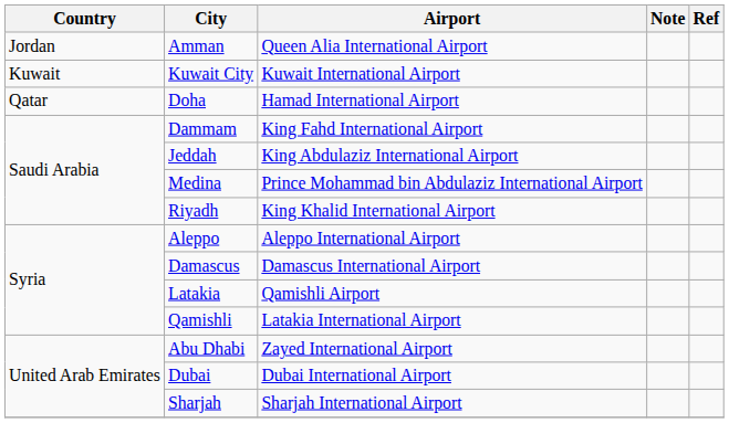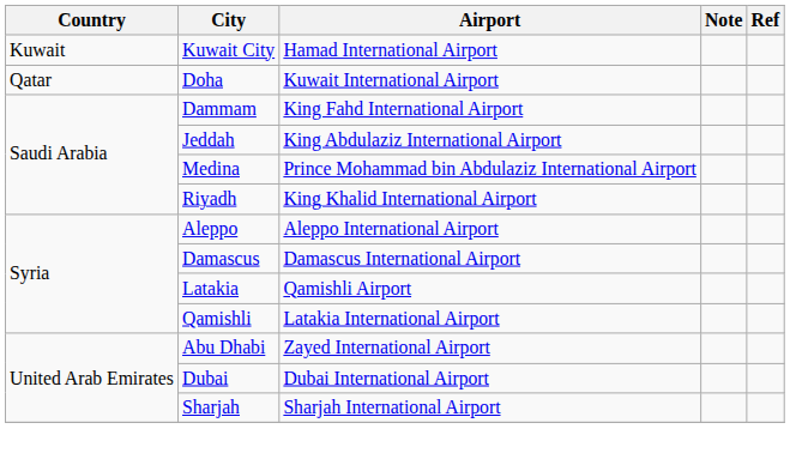- row: Jordan | Amman | Queen Alia International Airport
Kuwait City | Airport: Kuwait International Airport -> Hamad International Airport
Doha | Airport: Hamad International Airport -> Kuwait International Airport
